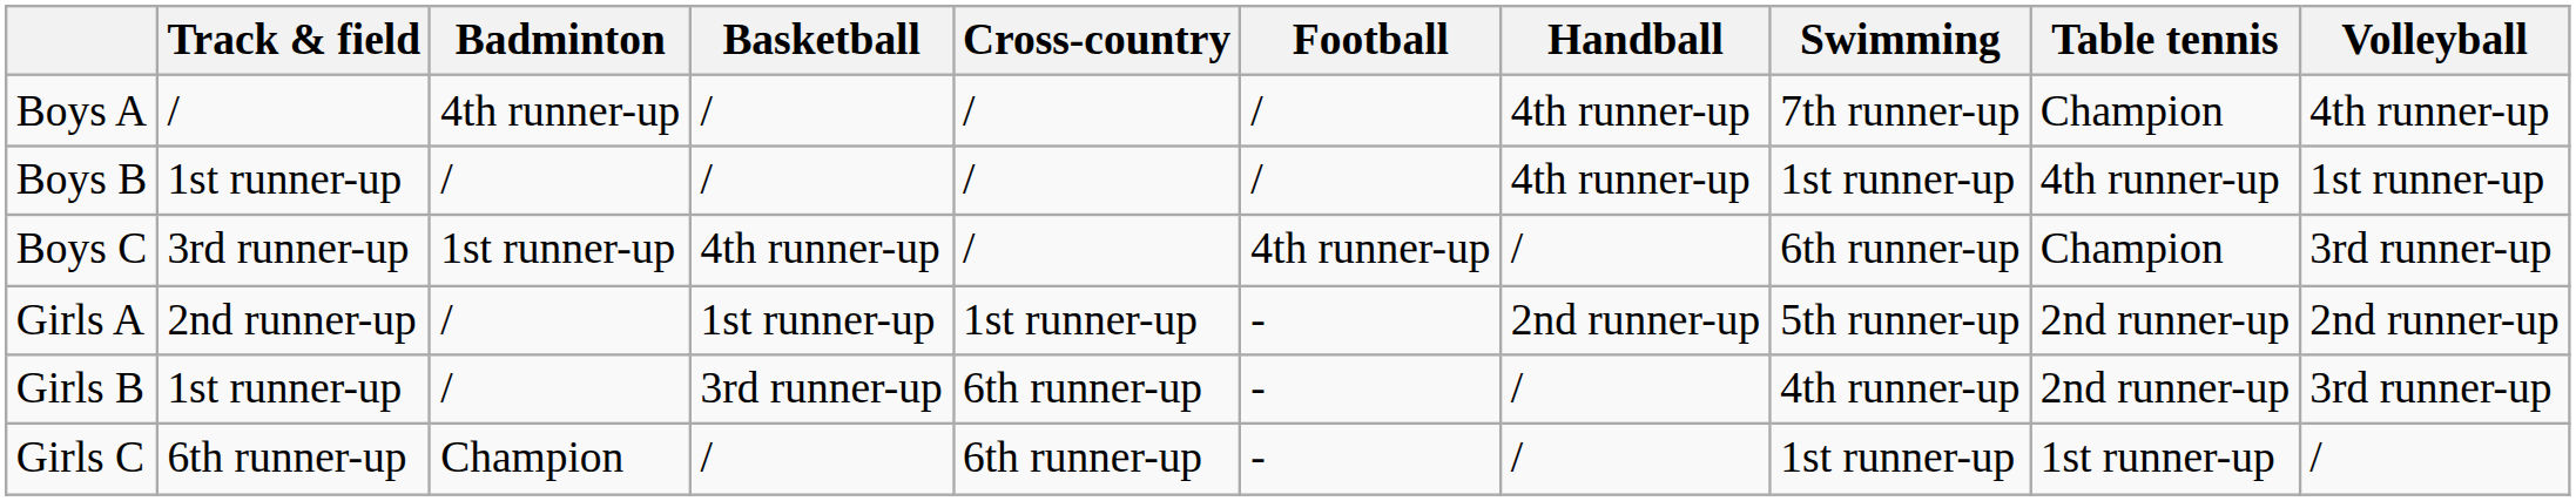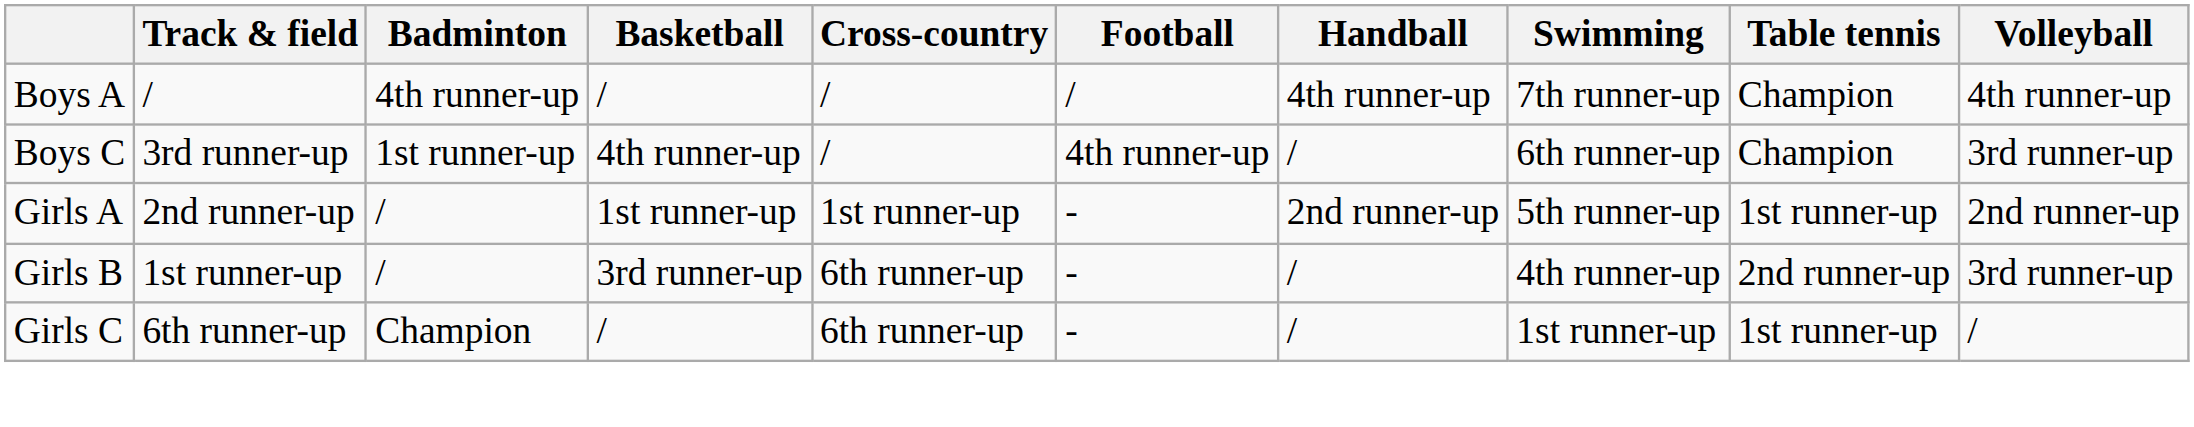- row: Boys B | 1st runner-up | / | / | / | / | 4th runner-up | 1st runner-up | 4th runner-up | 1st runner-up
Girls A | Table tennis: 2nd runner-up -> 1st runner-up
